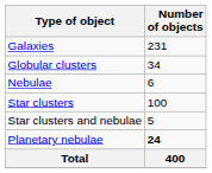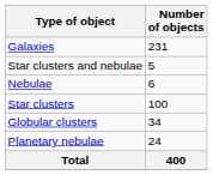rows swapped: Globular clusters <-> Star clusters and nebulae
Planetary nebulae | Number of objects: bold -> normal
